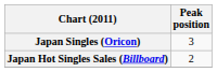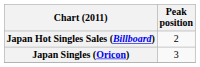rows swapped: Japan Singles (Oricon) <-> Japan Hot Singles Sales (Billboard)
